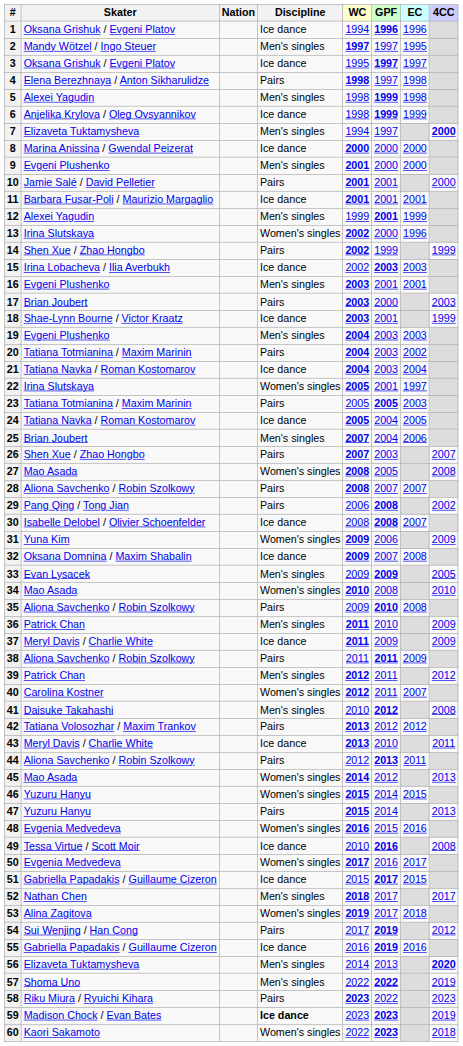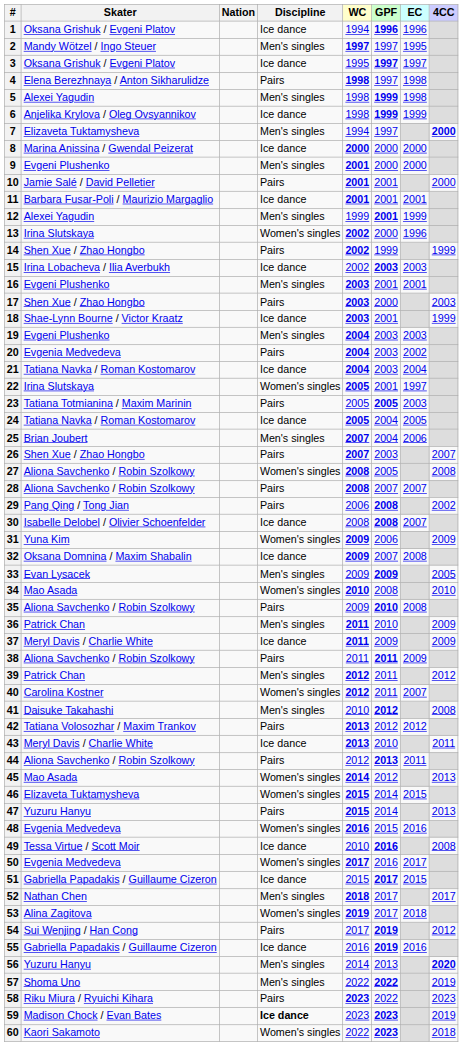17 | Skater: Brian Joubert -> Shen Xue / Zhao Hongbo
20 | Skater: Tatiana Totmianina / Maxim Marinin -> Evgenia Medvedeva
27 | Skater: Mao Asada -> Aliona Savchenko / Robin Szolkowy
46 | Skater: Yuzuru Hanyu -> Elizaveta Tuktamysheva
56 | Skater: Elizaveta Tuktamysheva -> Yuzuru Hanyu
